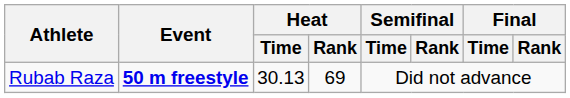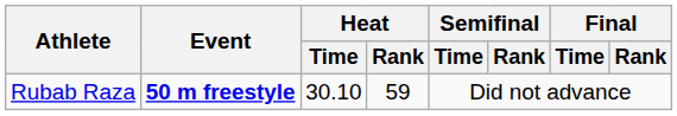Rubab Raza | Heat / Time: 30.13 -> 30.10
Rubab Raza | Heat / Rank: 69 -> 59
